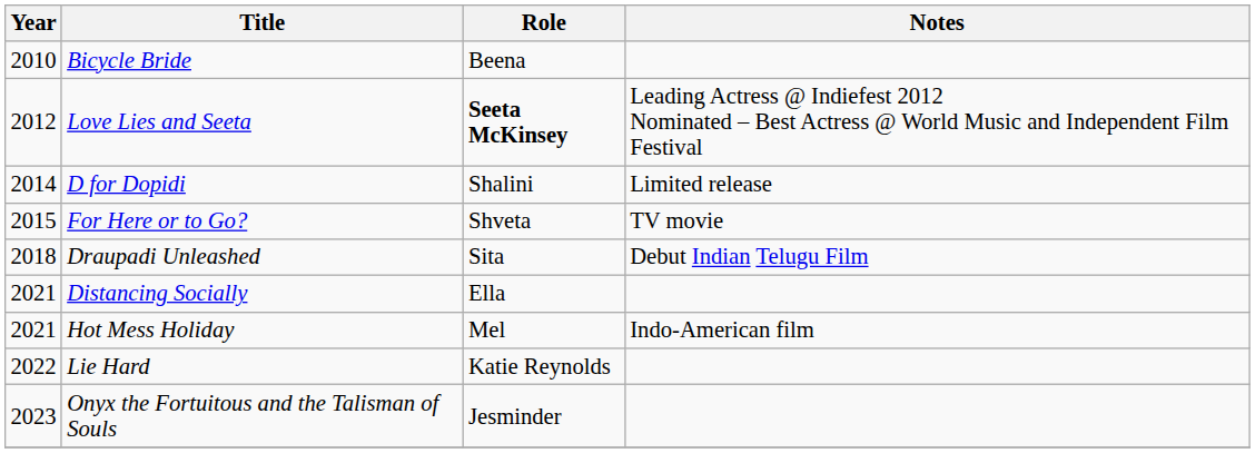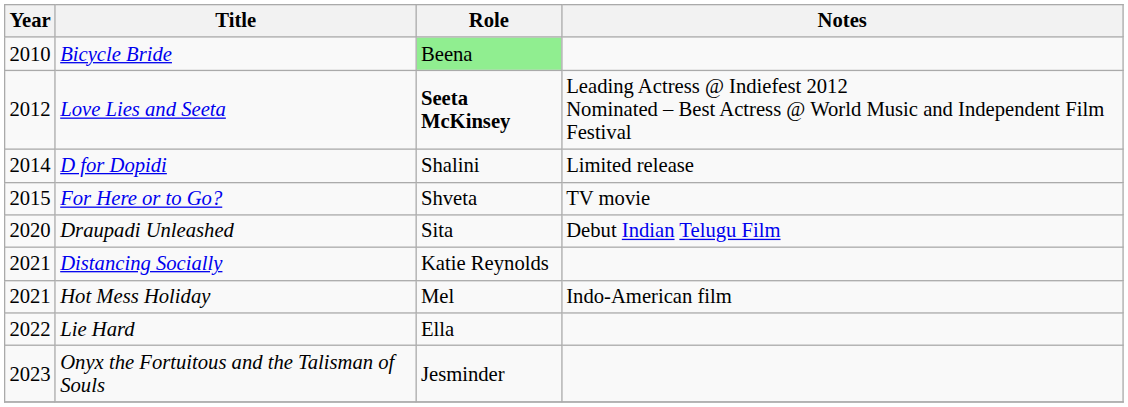Bicycle Bride | Role: no background -> lightgreen background
Draupadi Unleashed | Year: 2018 -> 2020
Distancing Socially | Role: Ella -> Katie Reynolds
Lie Hard | Role: Katie Reynolds -> Ella
